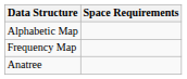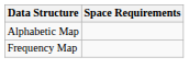- row: Anatree
